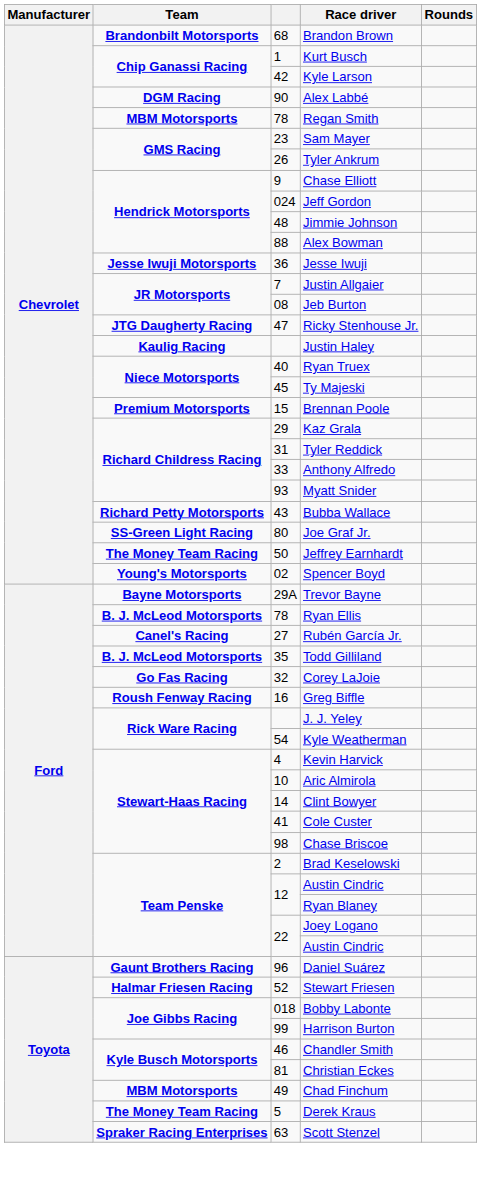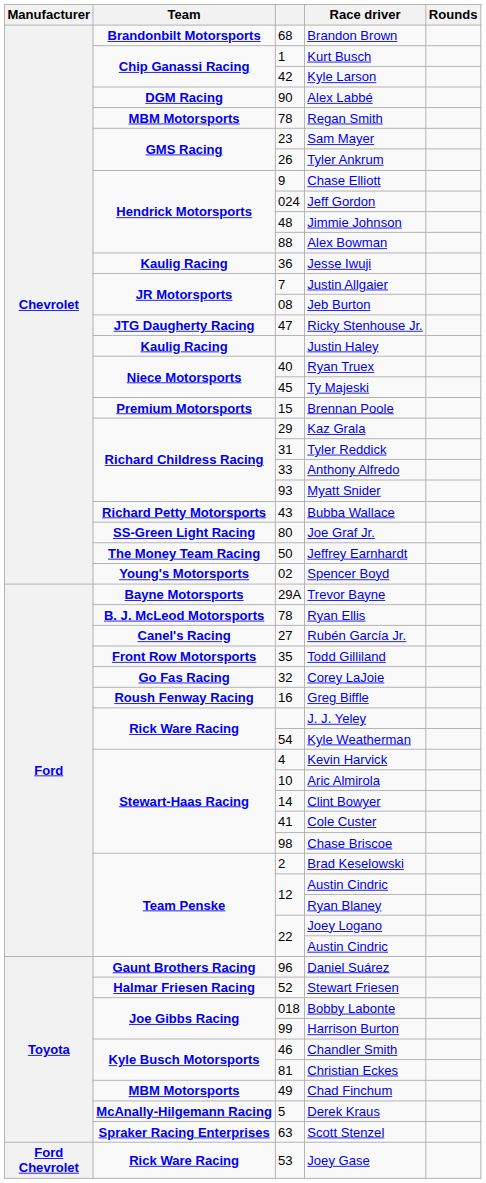Jesse Iwuji | Team: Jesse Iwuji Motorsports -> Kaulig Racing
Todd Gilliland | Team: B. J. McLeod Motorsports -> Front Row Motorsports
Derek Kraus | Team: The Money Team Racing -> McAnally-Hilgemann Racing
+ row: Ford Chevrolet | Rick Ware Racing | 53 | Joey Gase
